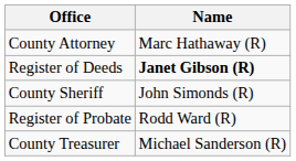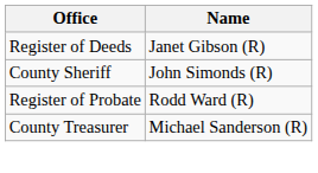- row: County Attorney | Marc Hathaway (R)
Register of Deeds | Name: bold -> normal
